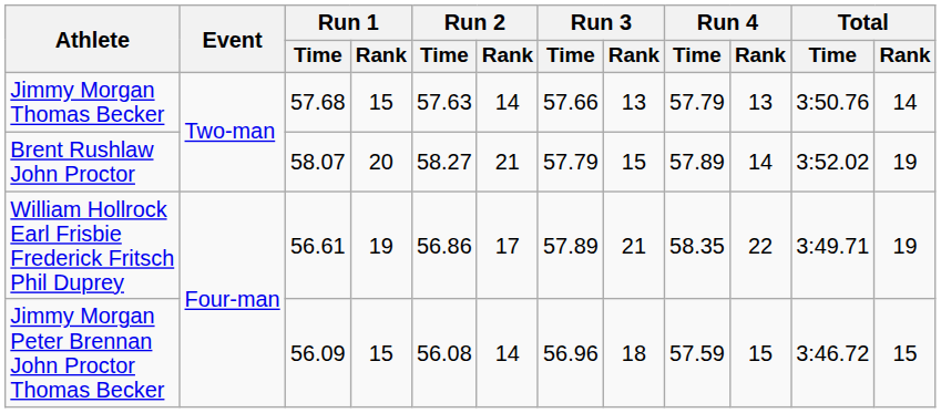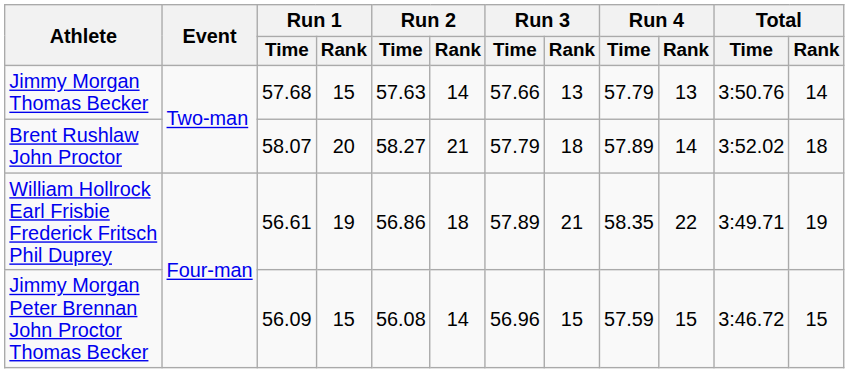Brent Rushlaw John Proctor | Run 3 / Rank: 15 -> 18
Brent Rushlaw John Proctor | Total / Rank: 19 -> 18
William Hollrock Earl Frisbie Frederick Fritsch Phil Duprey | Run 2 / Rank: 17 -> 18
Jimmy Morgan Peter Brennan John Proctor Thomas Becker | Run 3 / Rank: 18 -> 15
